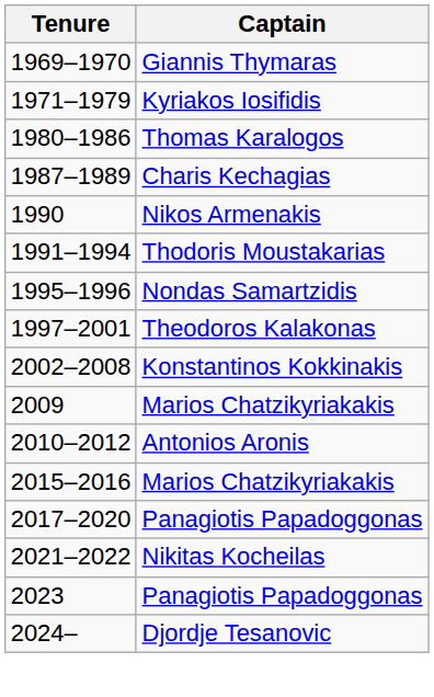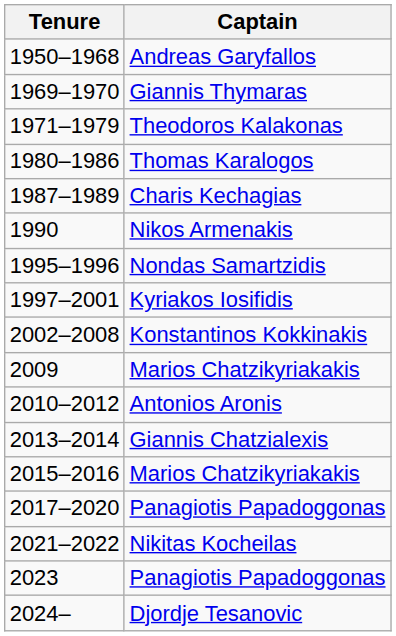+ row: 1950–1968 | Andreas Garyfallos
1971–1979 | Captain: Kyriakos Iosifidis -> Theodoros Kalakonas
- row: 1991–1994 | Thodoris Moustakarias
1997–2001 | Captain: Theodoros Kalakonas -> Kyriakos Iosifidis
+ row: 2013–2014 | Giannis Chatzialexis
